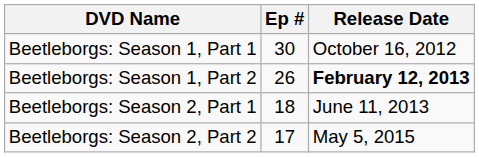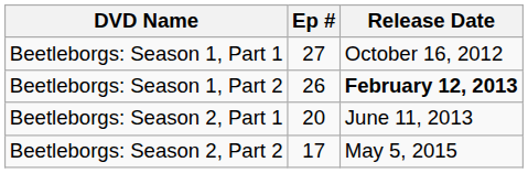Beetleborgs: Season 1, Part 1 | Ep #: 30 -> 27
Beetleborgs: Season 2, Part 1 | Ep #: 18 -> 20
